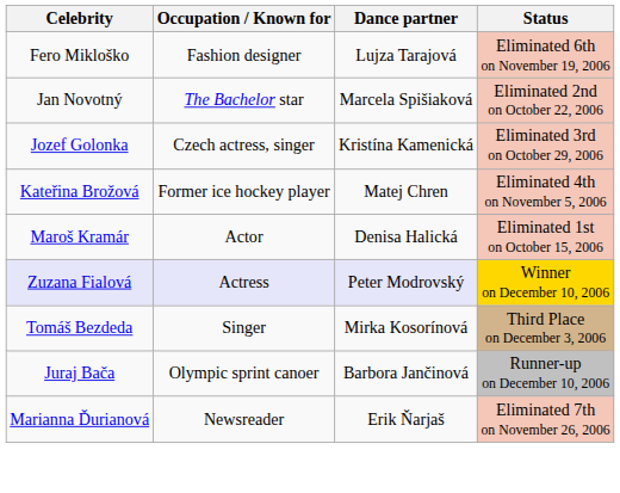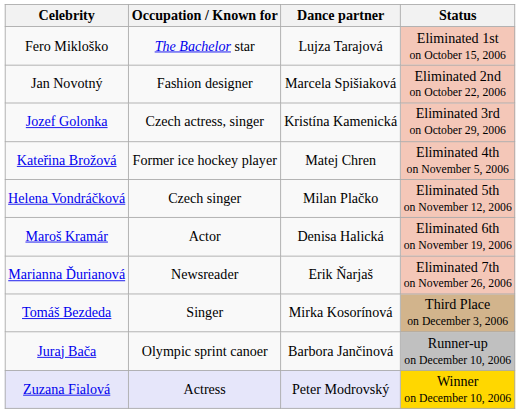Fero Mikloško | Occupation / Known for: Fashion designer -> The Bachelor star
Fero Mikloško | Status: Eliminated 6th on November 19, 2006 -> Eliminated 1st on October 15, 2006
Jan Novotný | Occupation / Known for: The Bachelor star -> Fashion designer
+ row: Helena Vondráčková | Czech singer | Milan Plačko | Eliminated 5th on November 12, 2006
Maroš Kramár | Status: Eliminated 1st on October 15, 2006 -> Eliminated 6th on November 19, 2006
rows swapped: Marianna Ďurianová <-> Zuzana Fialová
